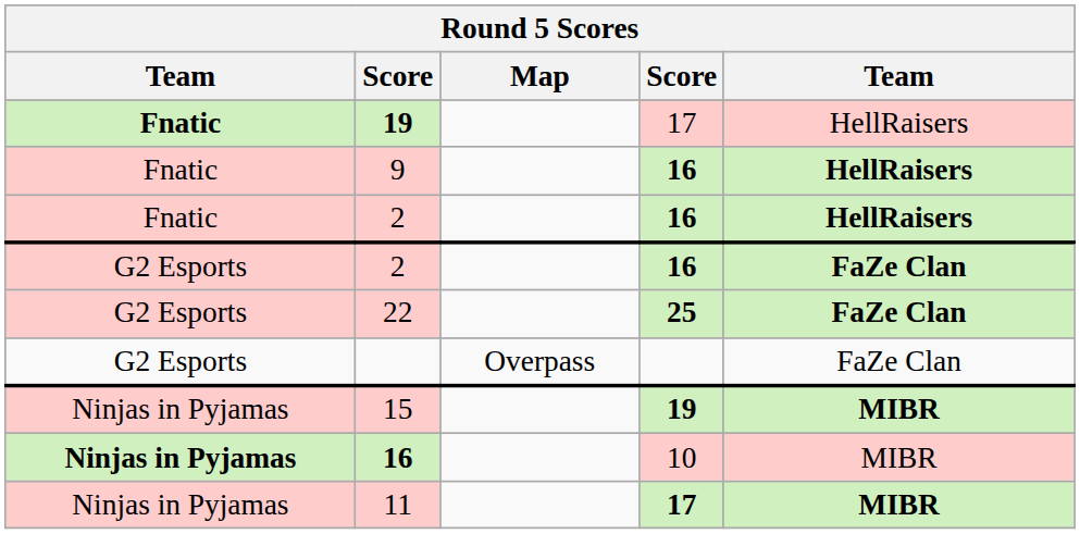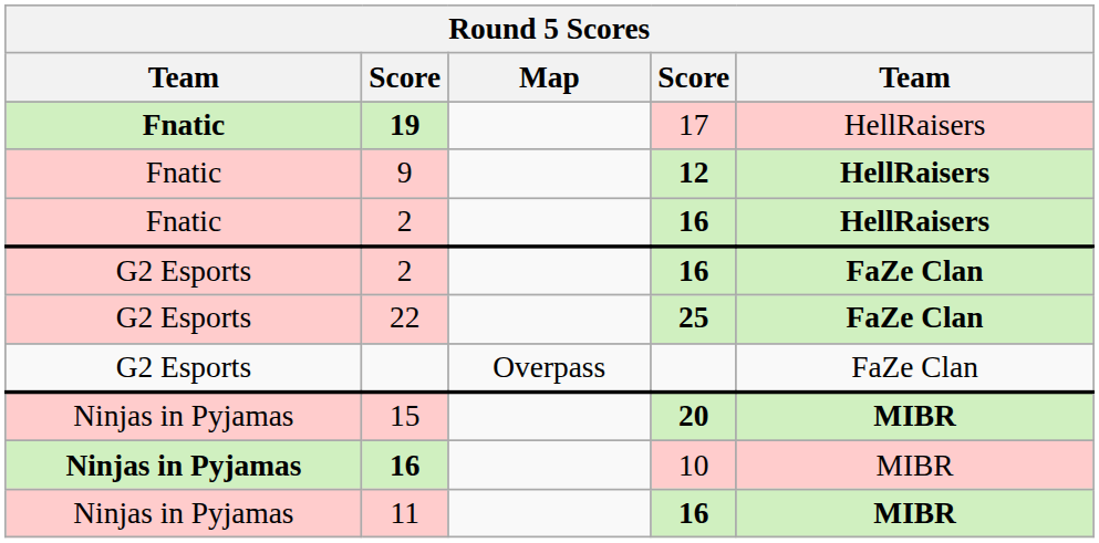9 | column 4: 16 -> 12
15 | column 4: 19 -> 20
11 | column 4: 17 -> 16
